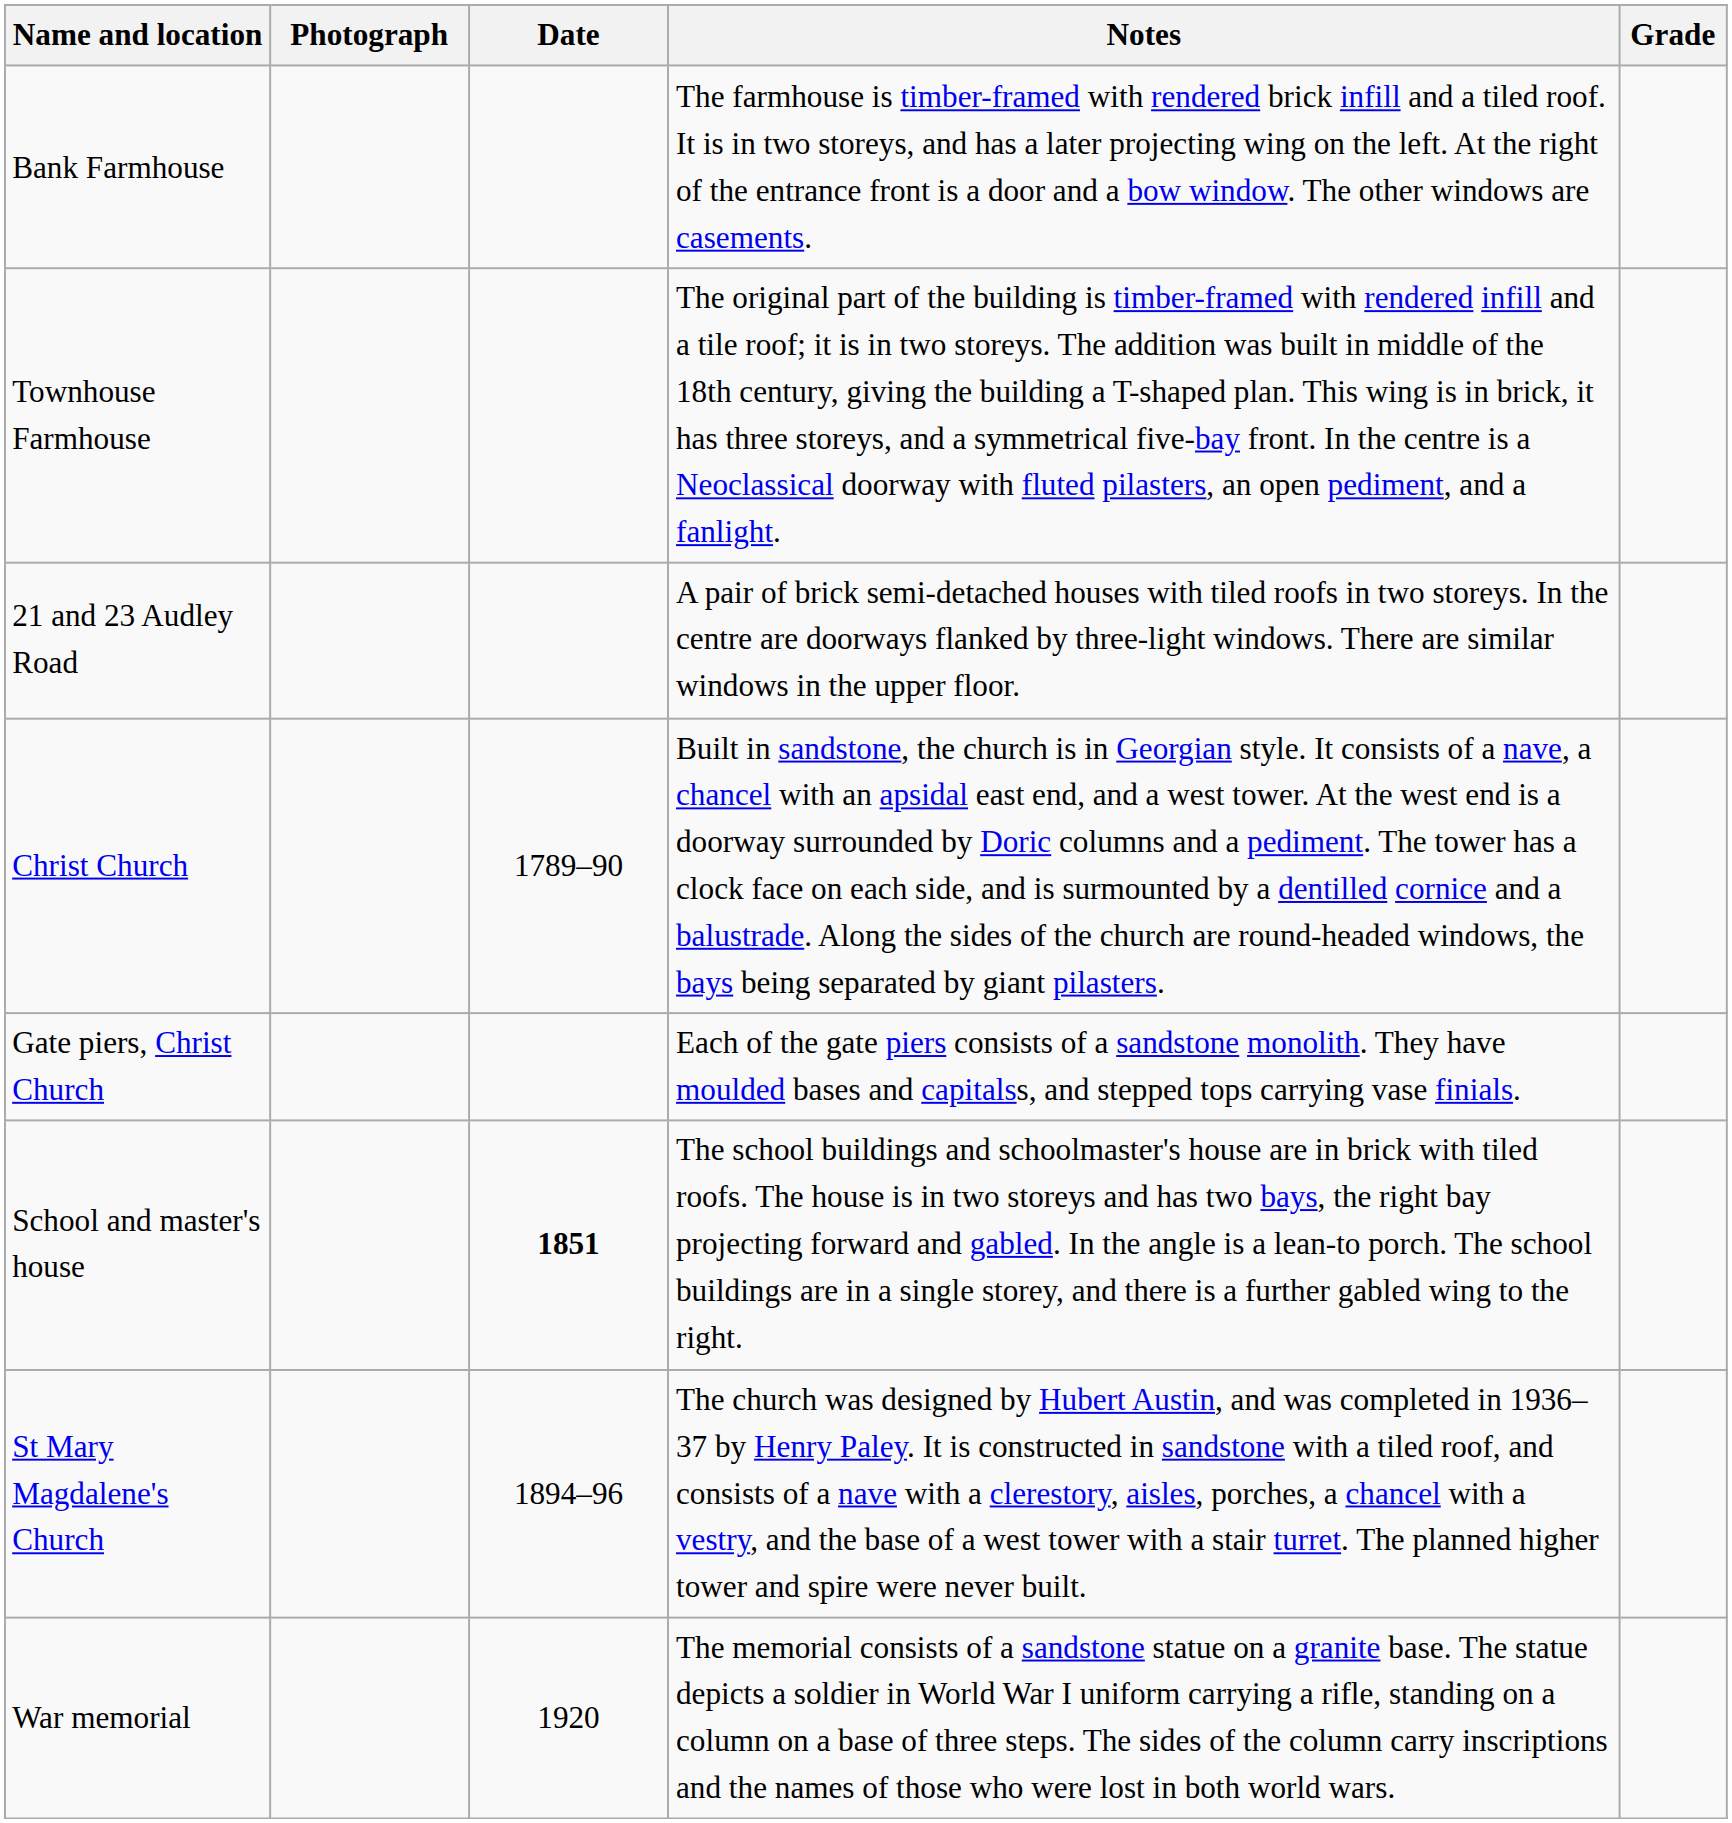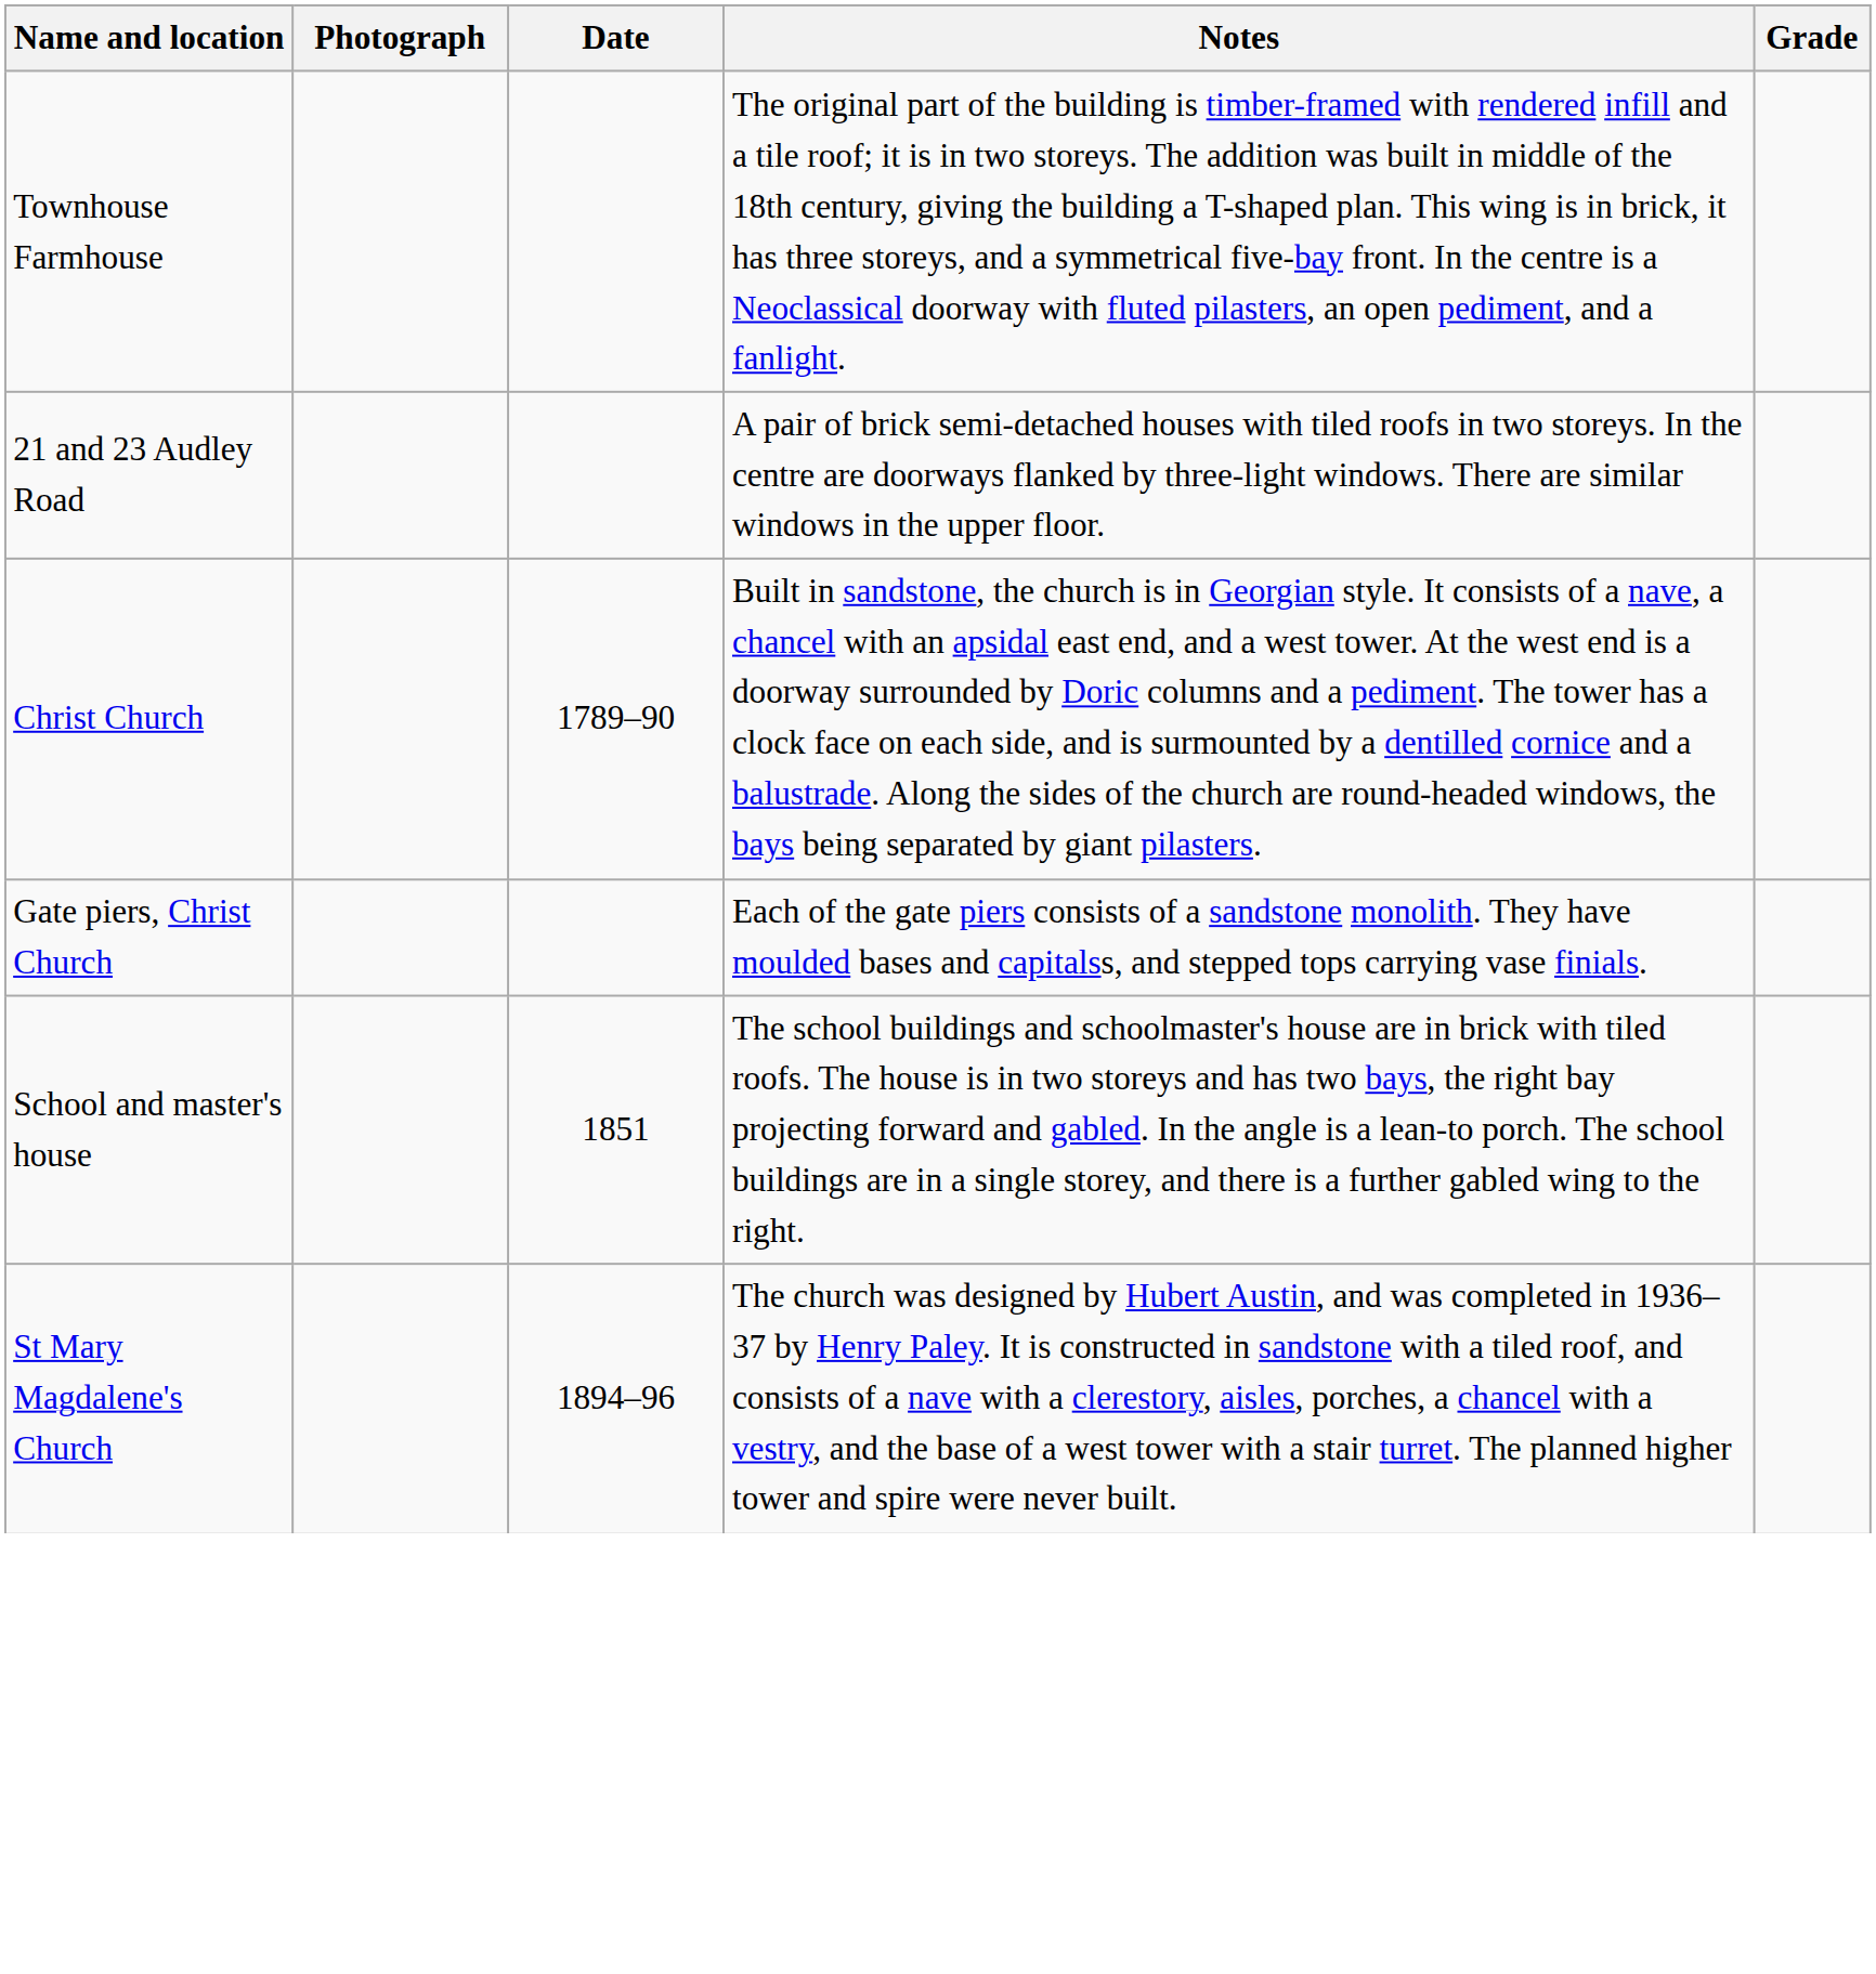- row: Bank Farmhouse | The farmhouse is timber-framed with rendered brick infill and a tiled roof. It is in two storeys, and has a later projecting wing on the left. At the right of the entrance front is a door and a bow window. The other windows are casements.
School and master's house | Date: bold -> normal
- row: War memorial | 1920 | The memorial consists of a sandstone statue on a granite base. The statue depicts a soldier in World War I uniform carrying a rifle, standing on a column on a base of three steps. The sides of the column carry inscriptions and the names of those who were lost in both world wars.
